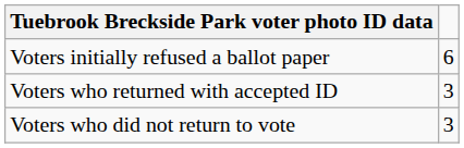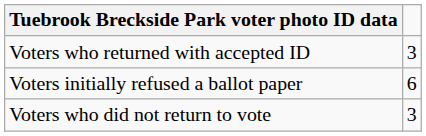rows swapped: Voters initially refused a ballot paper <-> Voters who returned with accepted ID
